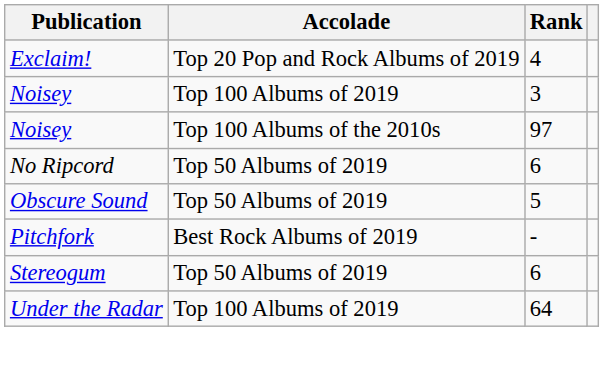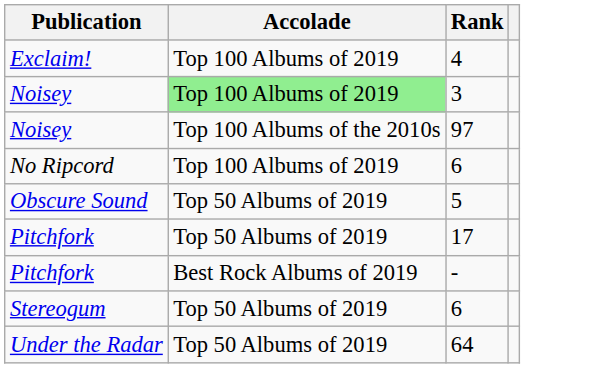4 | Accolade: Top 20 Pop and Rock Albums of 2019 -> Top 100 Albums of 2019
3 | Accolade: no background -> lightgreen background
No Ripcord / 6 | Accolade: Top 50 Albums of 2019 -> Top 100 Albums of 2019
+ row: Pitchfork | Top 50 Albums of 2019 | 17
64 | Accolade: Top 100 Albums of 2019 -> Top 50 Albums of 2019
